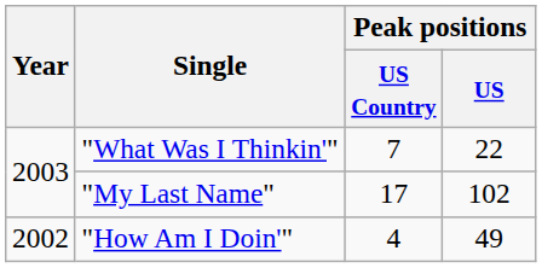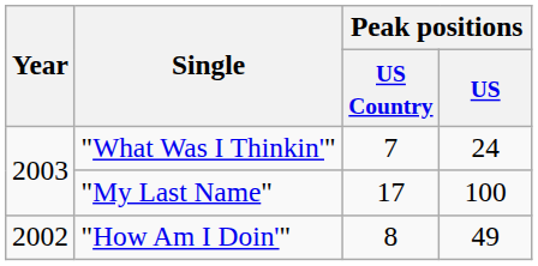"What Was I Thinkin'" | Peak positions / US: 22 -> 24
"My Last Name" | Peak positions / US: 102 -> 100
"How Am I Doin'" | Peak positions / US Country: 4 -> 8
